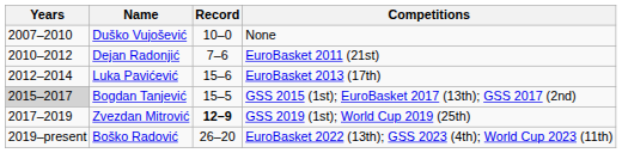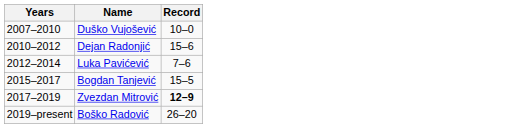- column: Competitions | None | EuroBasket 2011 (21st) | EuroBasket 2013 (17th) | GSS 2015 (1st); EuroBasket 2017 (13th); GSS 2017 (2nd) | GSS 2019 (1st); World Cup 2019 (25th) | EuroBasket 2022 (13th); GSS 2023 (4th); World Cup 2023 (11th)
Dejan Radonjić | Record: 7–6 -> 15–6
Luka Pavićević | Record: 15–6 -> 7–6
Bogdan Tanjević | Years: lightgrey background -> no background
